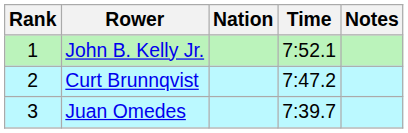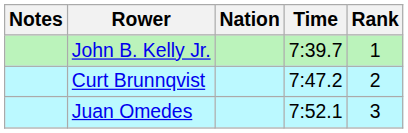columns swapped: Rank <-> Notes
John B. Kelly Jr. | Time: 7:52.1 -> 7:39.7
Juan Omedes | Time: 7:39.7 -> 7:52.1
